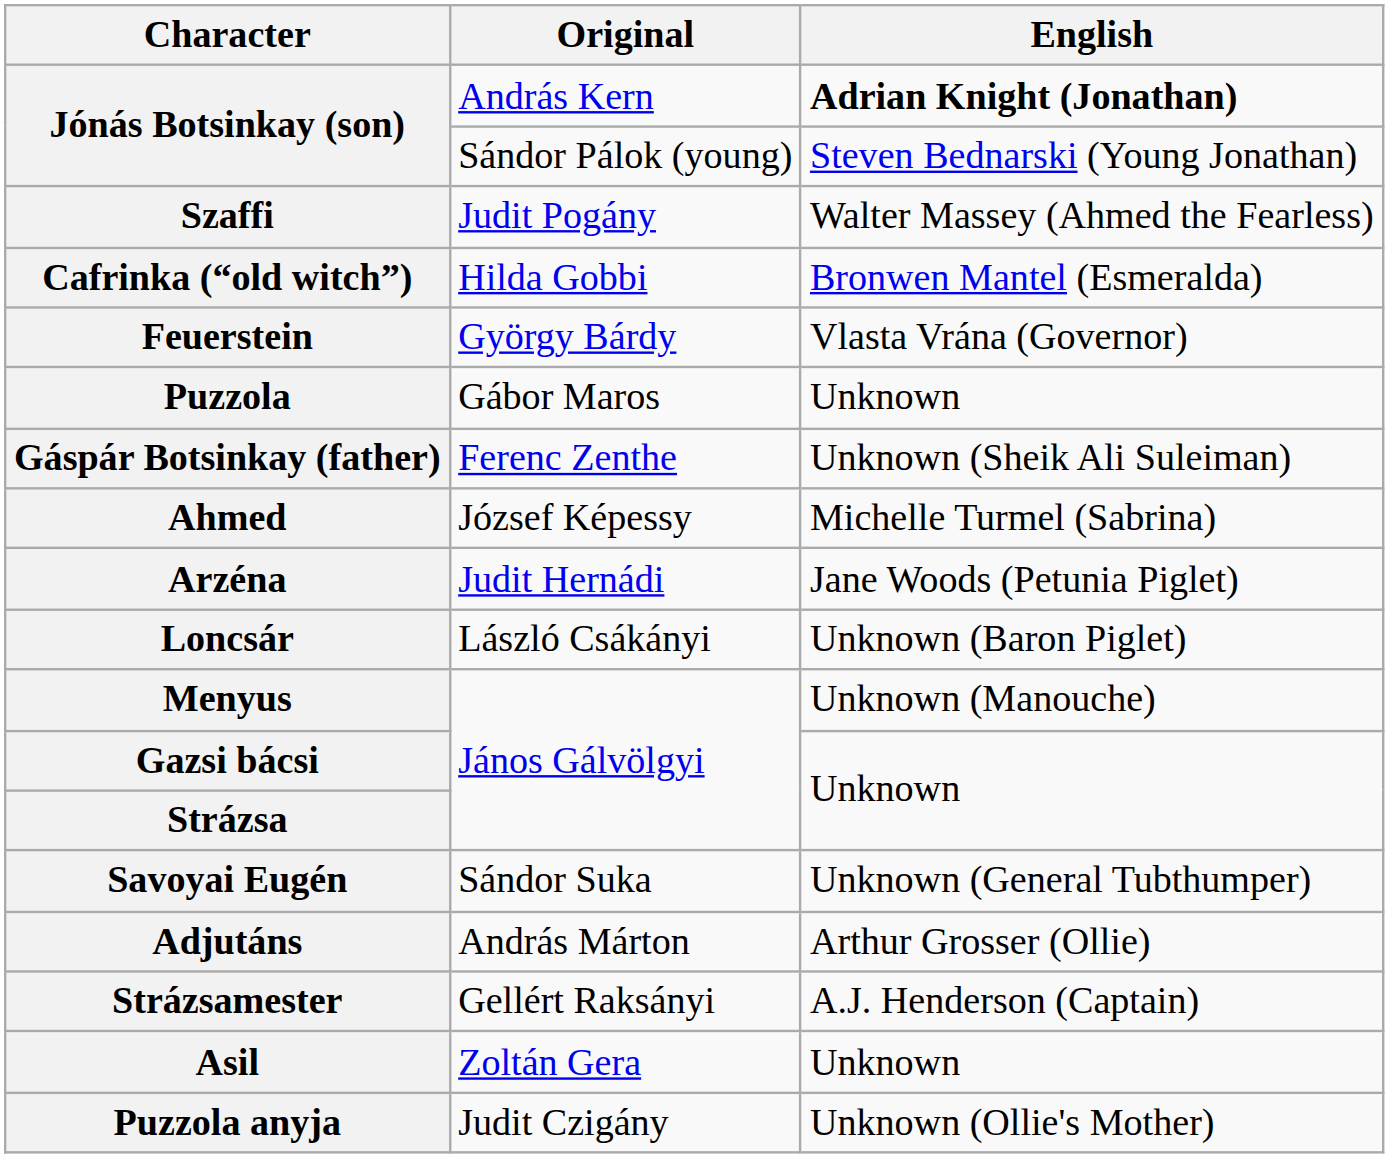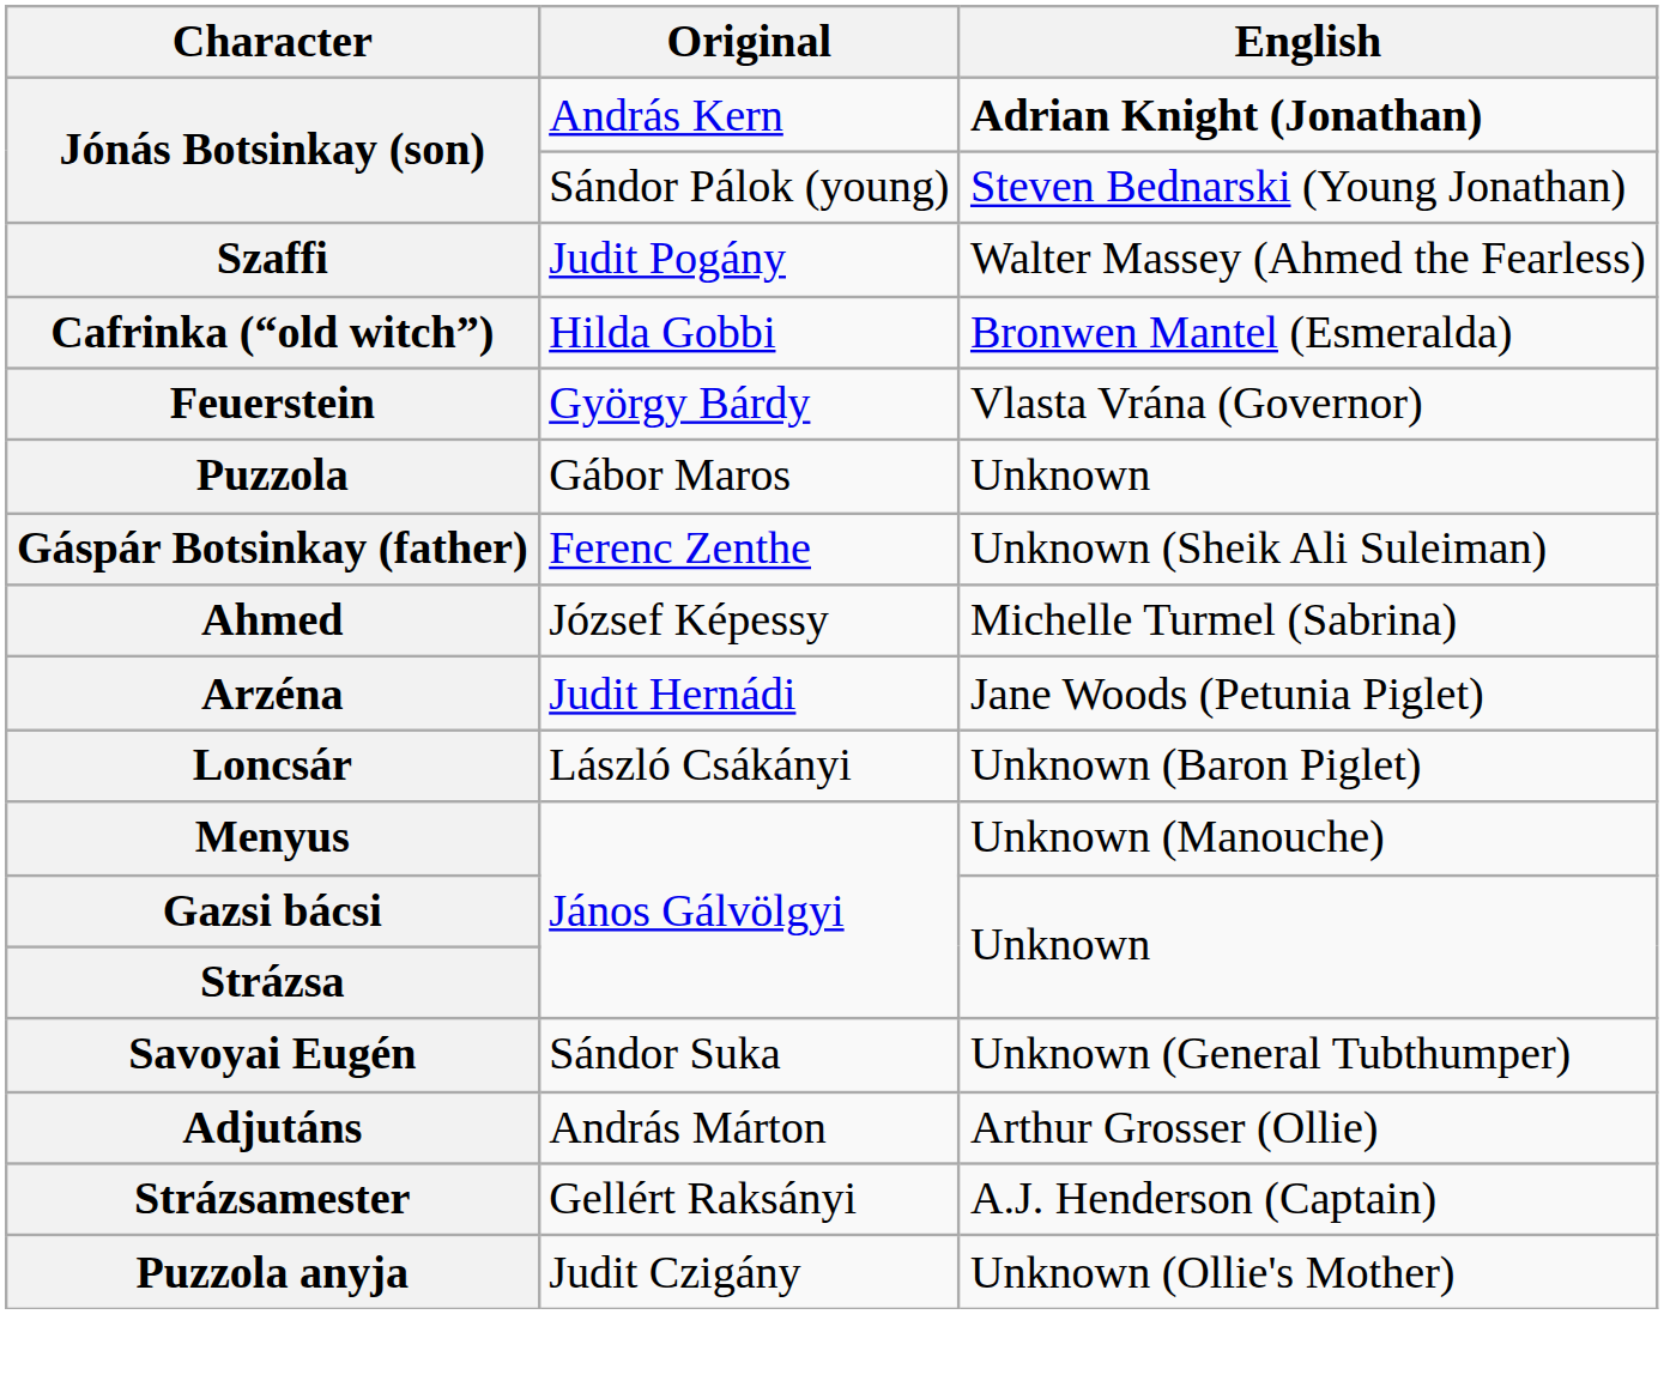- row: Asil | Zoltán Gera | Unknown
